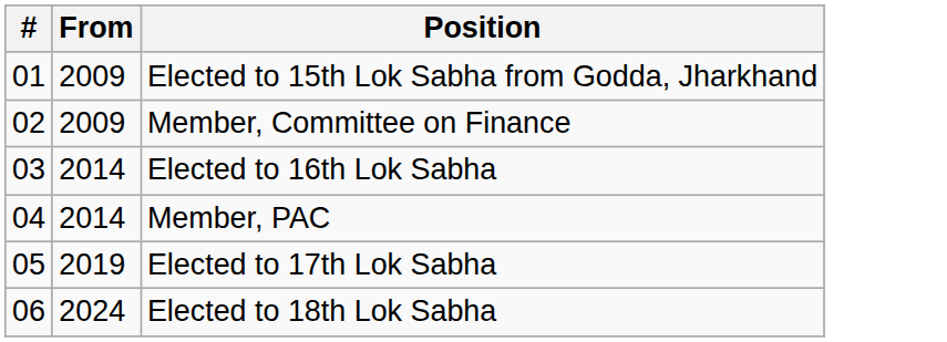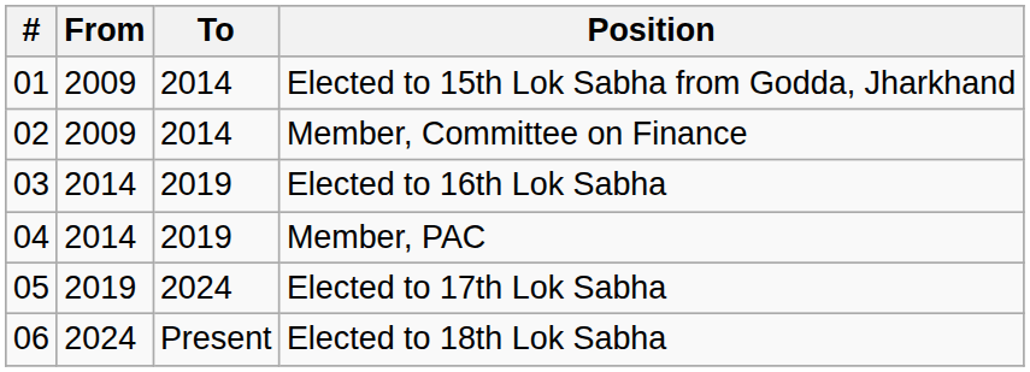+ column: To | 2014 | 2014 | 2019 | 2019 | 2024 | Present
